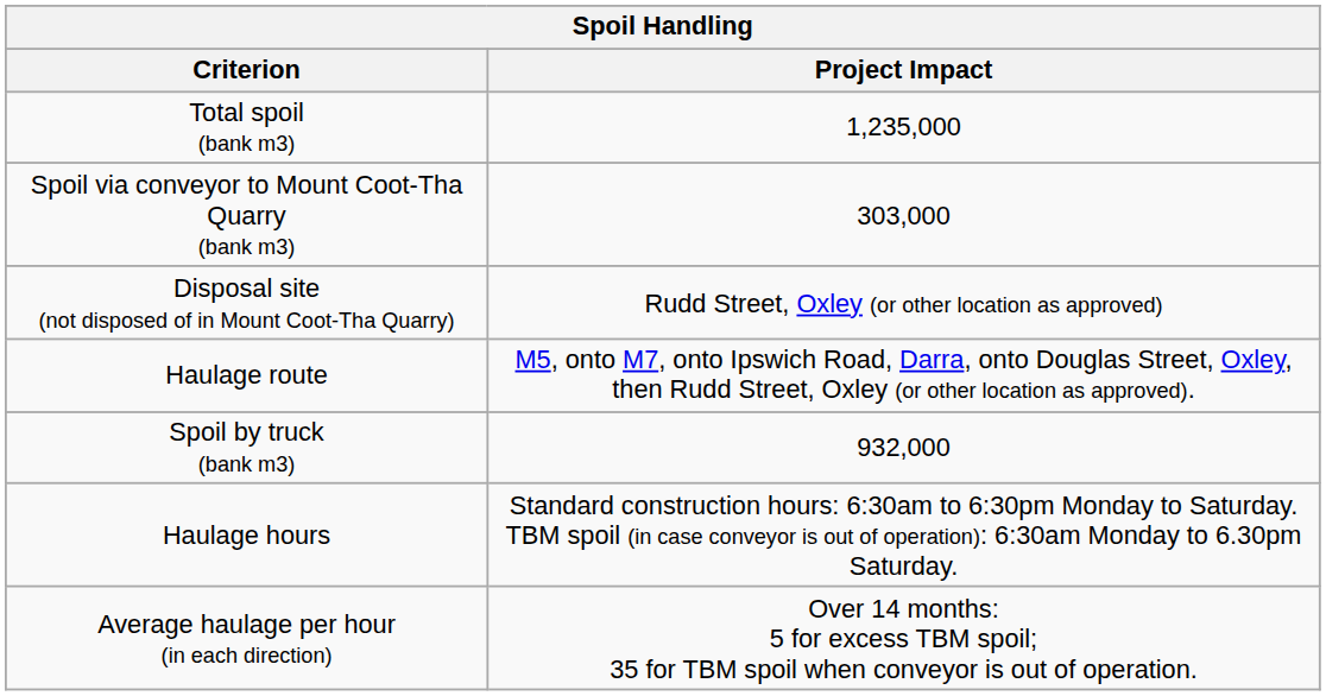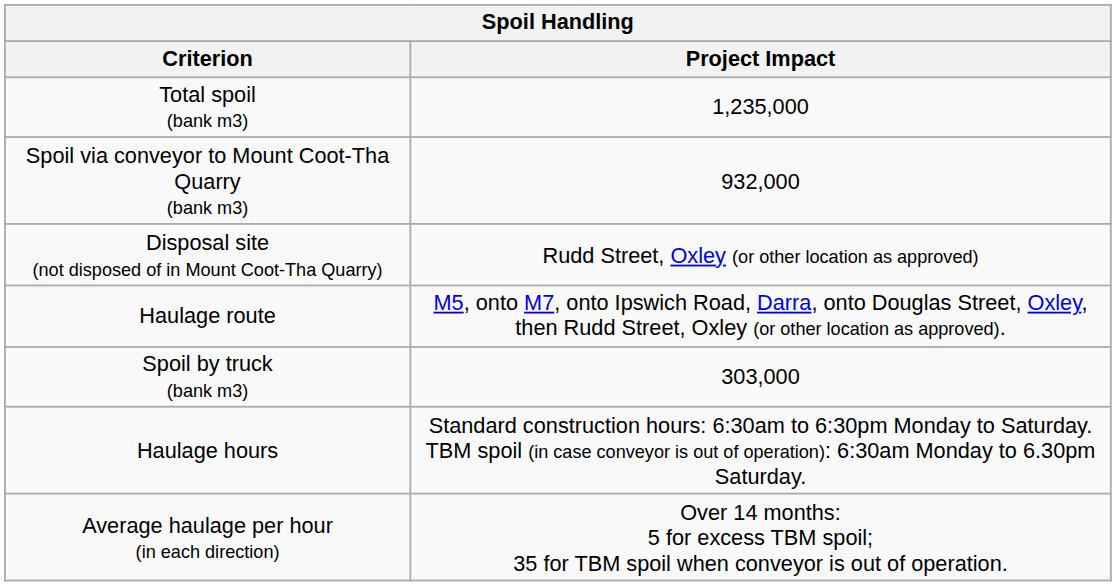Spoil via conveyor to Mount Coot-Tha Quarry (bank m3) | Project Impact: 303,000 -> 932,000
Spoil by truck (bank m3) | Project Impact: 932,000 -> 303,000
